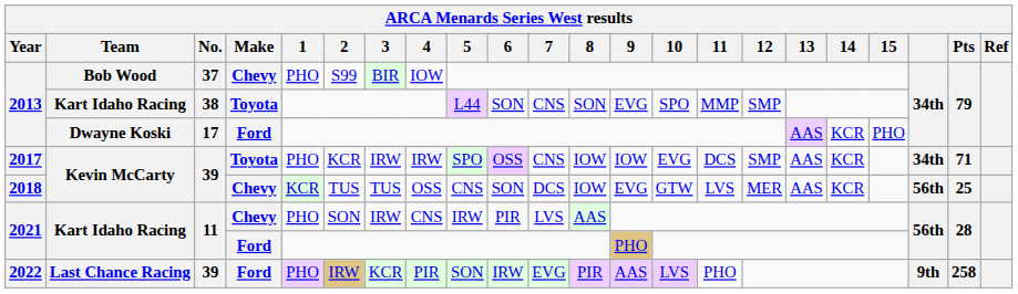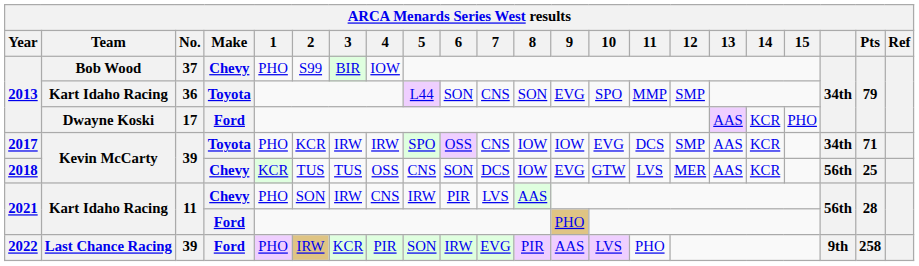2013 / Kart Idaho Racing | No.: 38 -> 36
